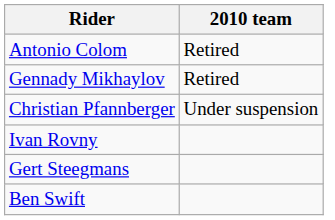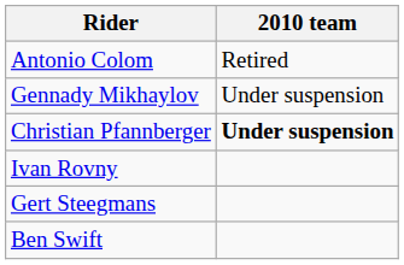Gennady Mikhaylov | 2010 team: Retired -> Under suspension
Christian Pfannberger | 2010 team: normal -> bold
